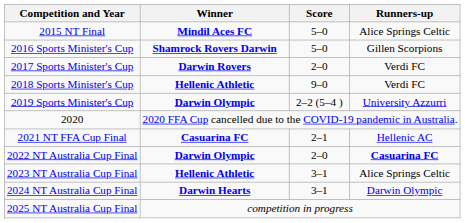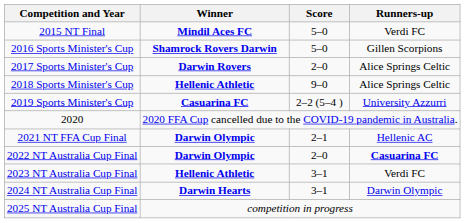2015 NT Final | Runners-up: Alice Springs Celtic -> Verdi FC
2017 Sports Minister's Cup | Runners-up: Verdi FC -> Alice Springs Celtic
2018 Sports Minister's Cup | Runners-up: Verdi FC -> Alice Springs Celtic
2019 Sports Minister's Cup | Winner: Darwin Olympic -> Casuarina FC
2021 NT FFA Cup Final | Winner: Casuarina FC -> Darwin Olympic
2023 NT Australia Cup Final | Runners-up: Alice Springs Celtic -> Verdi FC
